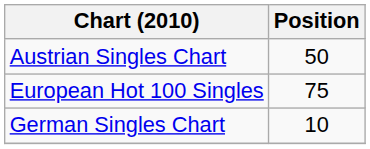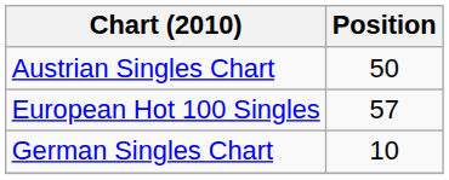European Hot 100 Singles | Position: 75 -> 57
